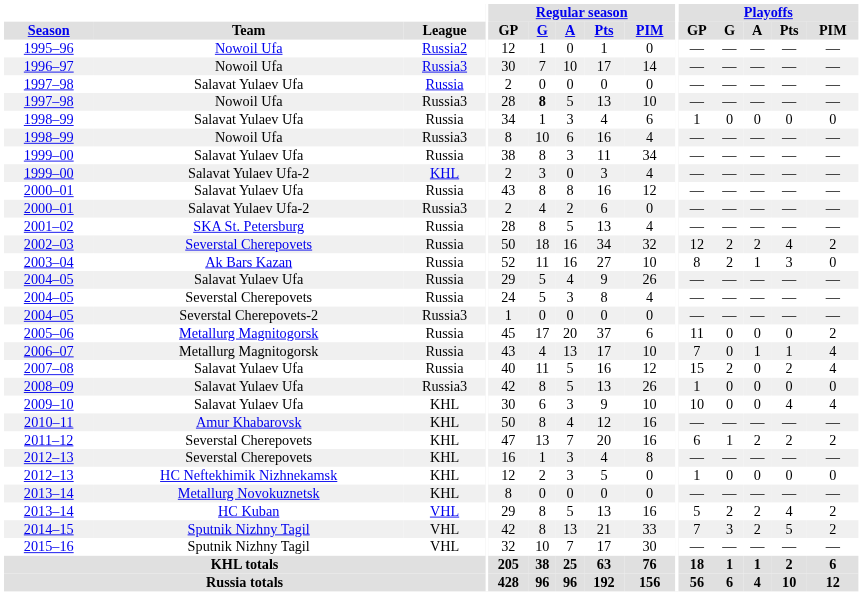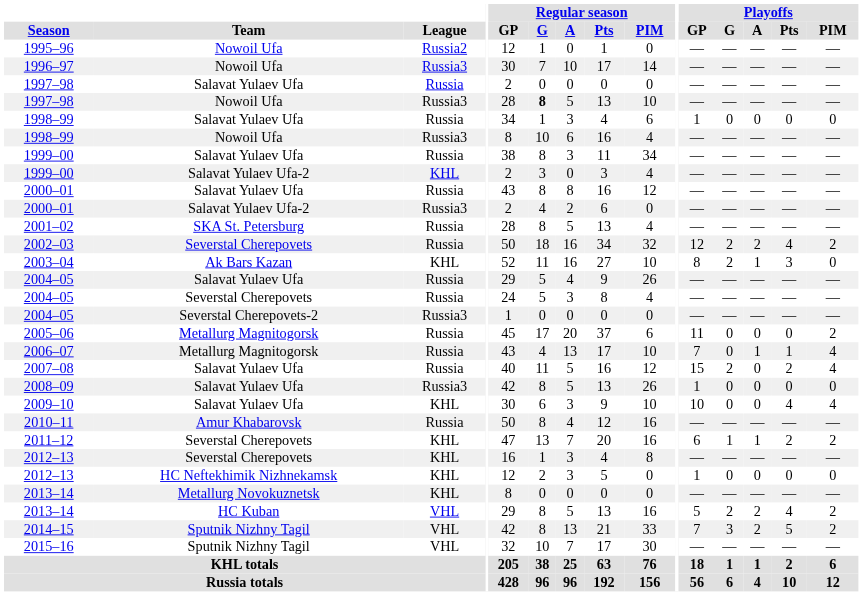2003–04 | League: Russia -> KHL
2010–11 | League: KHL -> Russia
2011–12 | Playoffs / A: 2 -> 1
